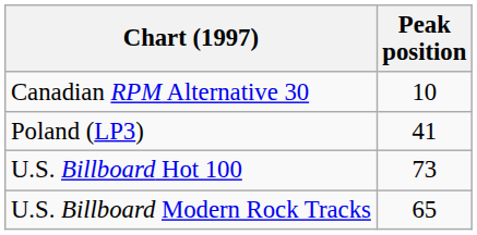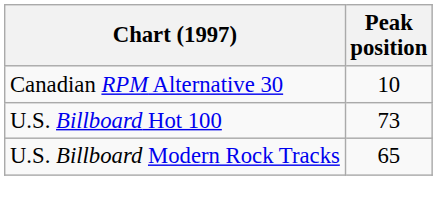- row: Poland (LP3) | 41
